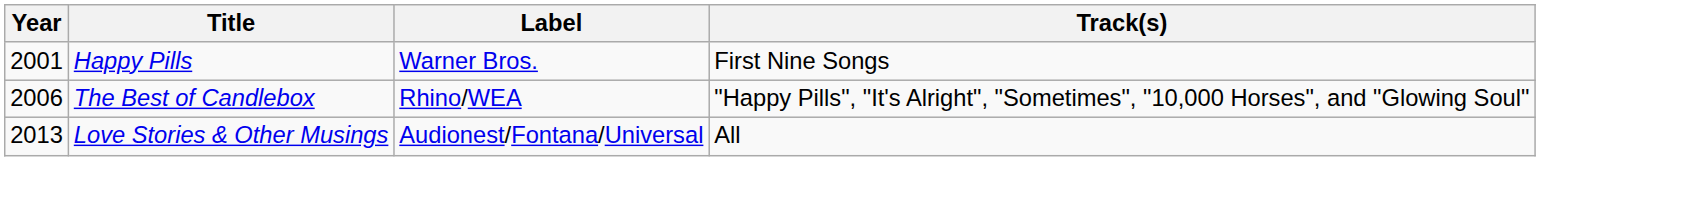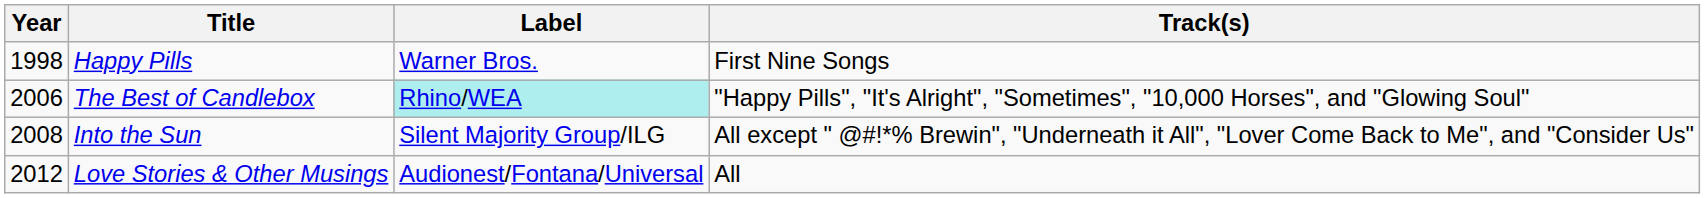Happy Pills | Year: 2001 -> 1998
The Best of Candlebox | Label: no background -> paleturquoise background
+ row: 2008 | Into the Sun | Silent Majority Group/ILG | All except " @#!*% Brewin", "Underneath it All", "Lover Come Back to Me", and "Consider Us"
Love Stories & Other Musings | Year: 2013 -> 2012
